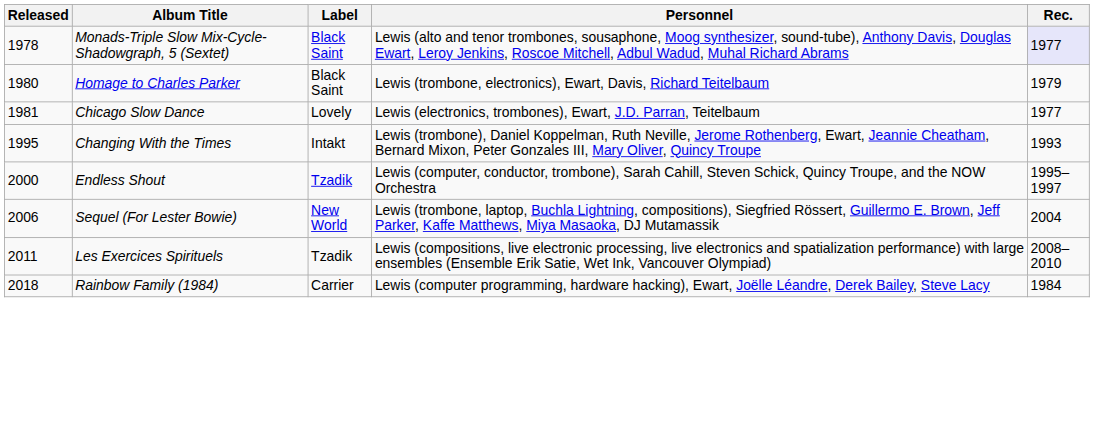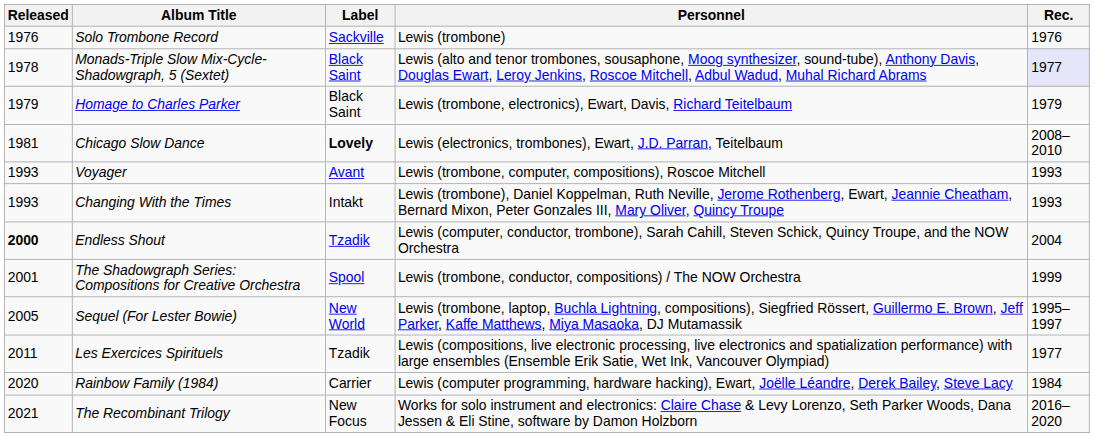+ row: 1976 | Solo Trombone Record | Sackville | Lewis (trombone) | 1976
Homage to Charles Parker | Released: 1980 -> 1979
Chicago Slow Dance | Label: normal -> bold
Chicago Slow Dance | Rec.: 1977 -> 2008–2010
+ row: 1993 | Voyager | Avant | Lewis (trombone, computer, compositions), Roscoe Mitchell | 1993
Changing With the Times | Released: 1995 -> 1993
Endless Shout | Released: normal -> bold
Endless Shout | Rec.: 1995–1997 -> 2004
+ row: 2001 | The Shadowgraph Series: Compositions for Creative Orchestra | Spool | Lewis (trombone, conductor, compositions) / The NOW Orchestra | 1999
Sequel (For Lester Bowie) | Released: 2006 -> 2005
Sequel (For Lester Bowie) | Rec.: 2004 -> 1995–1997
Les Exercices Spirituels | Rec.: 2008–2010 -> 1977
Rainbow Family (1984) | Released: 2018 -> 2020
+ row: 2021 | The Recombinant Trilogy | New Focus | Works for solo instrument and electronics: Claire Chase & Levy Lorenzo, Seth Parker Woods, Dana Jessen & Eli Stine, software by Damon Holzborn | 2016–2020
